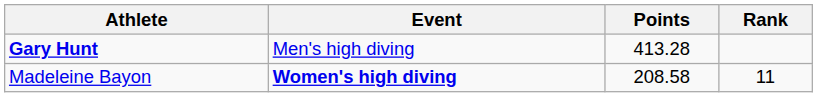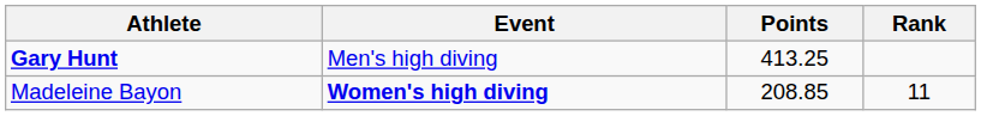Gary Hunt | Points: 413.28 -> 413.25
Madeleine Bayon | Points: 208.58 -> 208.85
